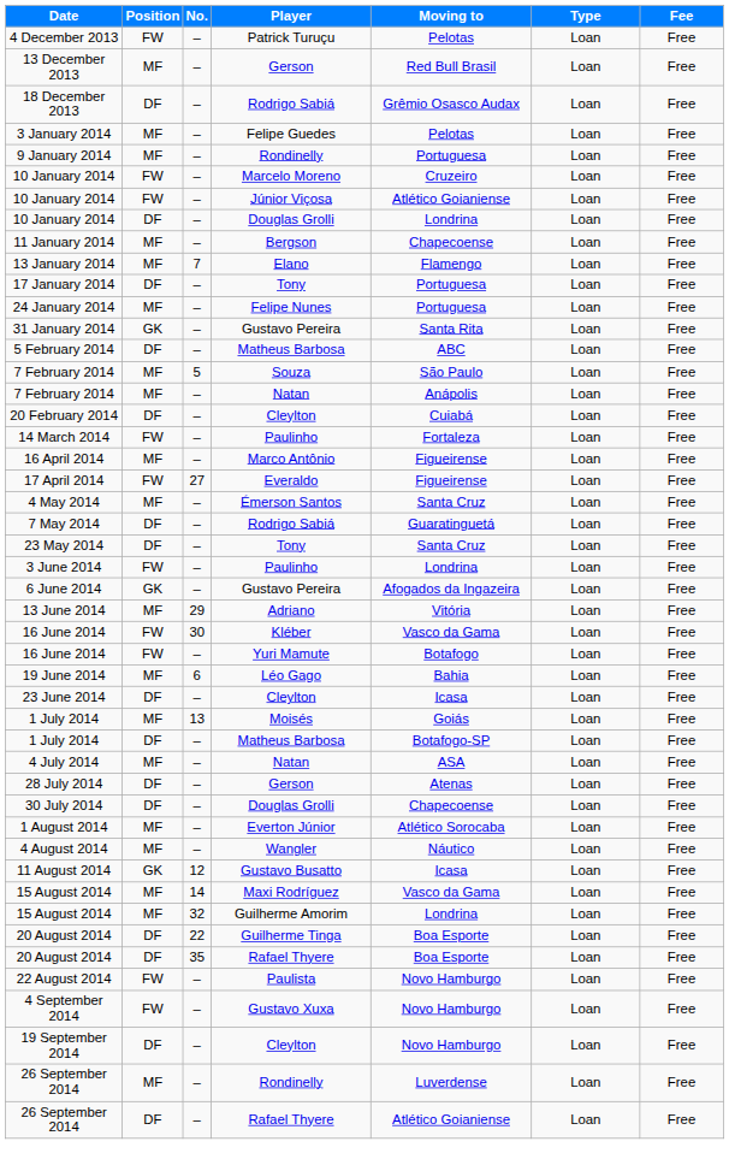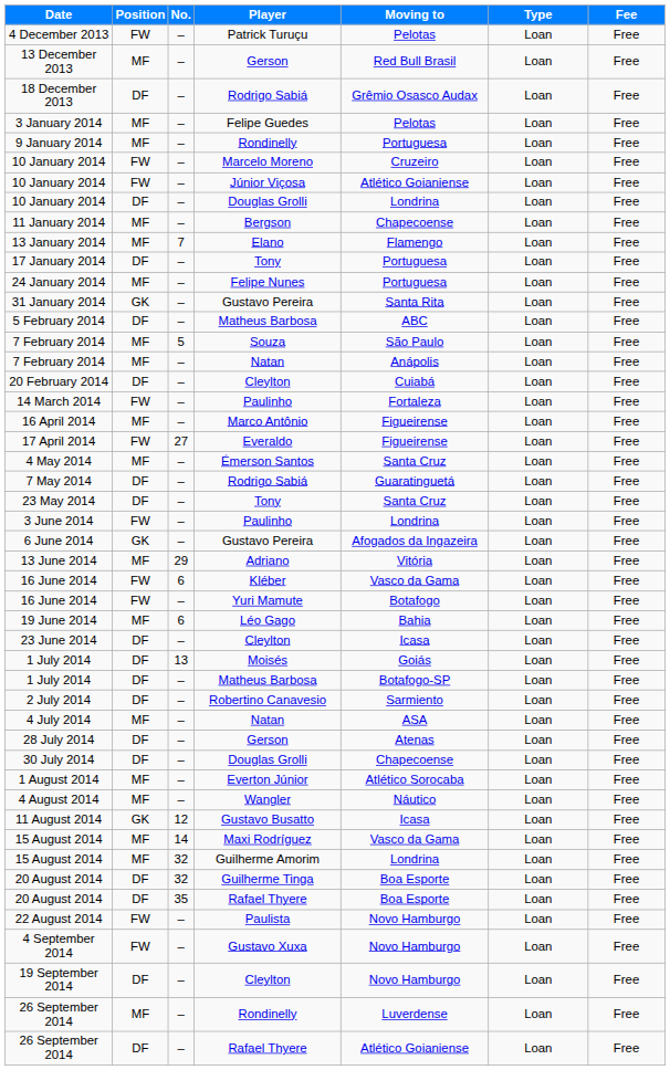16 June 2014 / Kléber | No.: 30 -> 6
1 July 2014 / Moisés | Position: MF -> DF
+ row: 2 July 2014 | DF | – | Robertino Canavesio | Sarmiento | Loan | Free
20 August 2014 / Guilherme Tinga | No.: 22 -> 32
